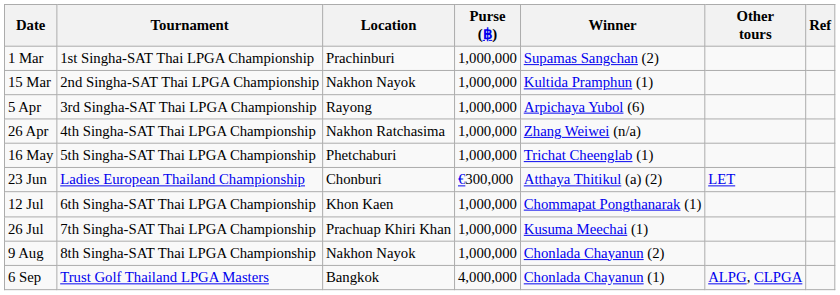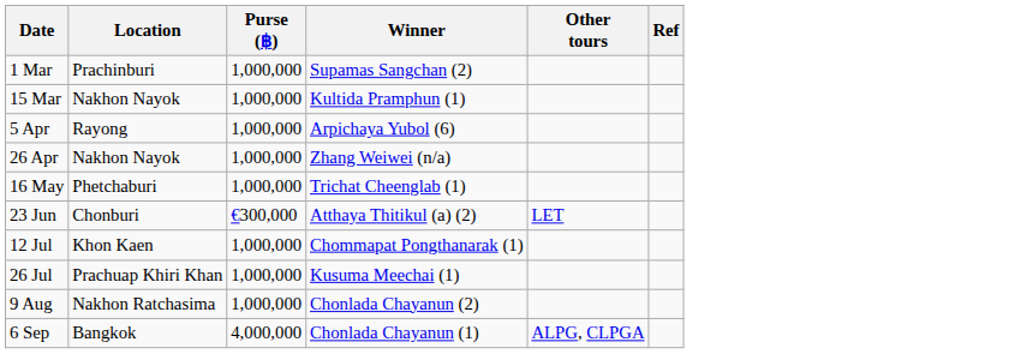- column: Tournament | 1st Singha-SAT Thai LPGA Championship | 2nd Singha-SAT Thai LPGA Championship | 3rd Singha-SAT Thai LPGA Championship | 4th Singha-SAT Thai LPGA Championship | 5th Singha-SAT Thai LPGA Championship | Ladies European Thailand Championship | 6th Singha-SAT Thai LPGA Championship | 7th Singha-SAT Thai LPGA Championship | 8th Singha-SAT Thai LPGA Championship | Trust Golf Thailand LPGA Masters
26 Apr | Location: Nakhon Ratchasima -> Nakhon Nayok
9 Aug | Location: Nakhon Nayok -> Nakhon Ratchasima
